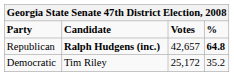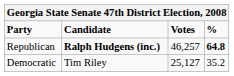Republican | Votes: 42,657 -> 46,257
Democratic | Votes: 25,172 -> 25,127
